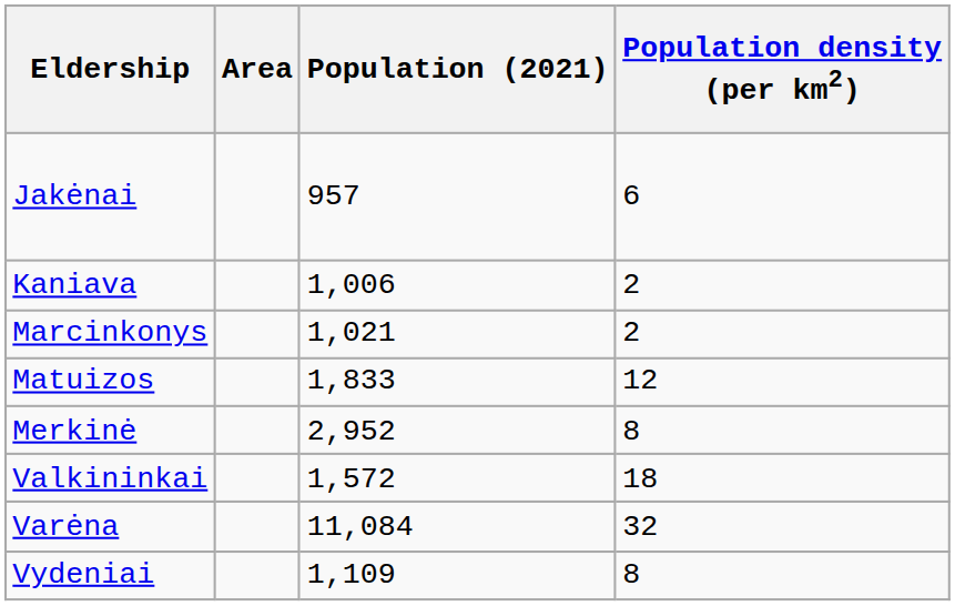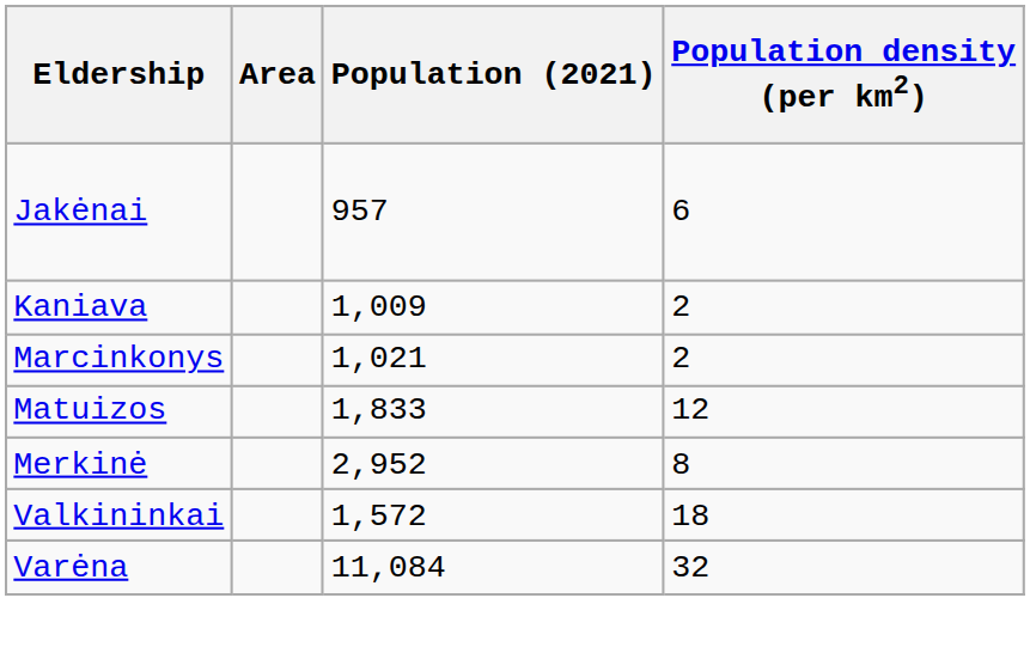Kaniava | Population (2021): 1,006 -> 1,009
- row: Vydeniai | 1,109 | 8
